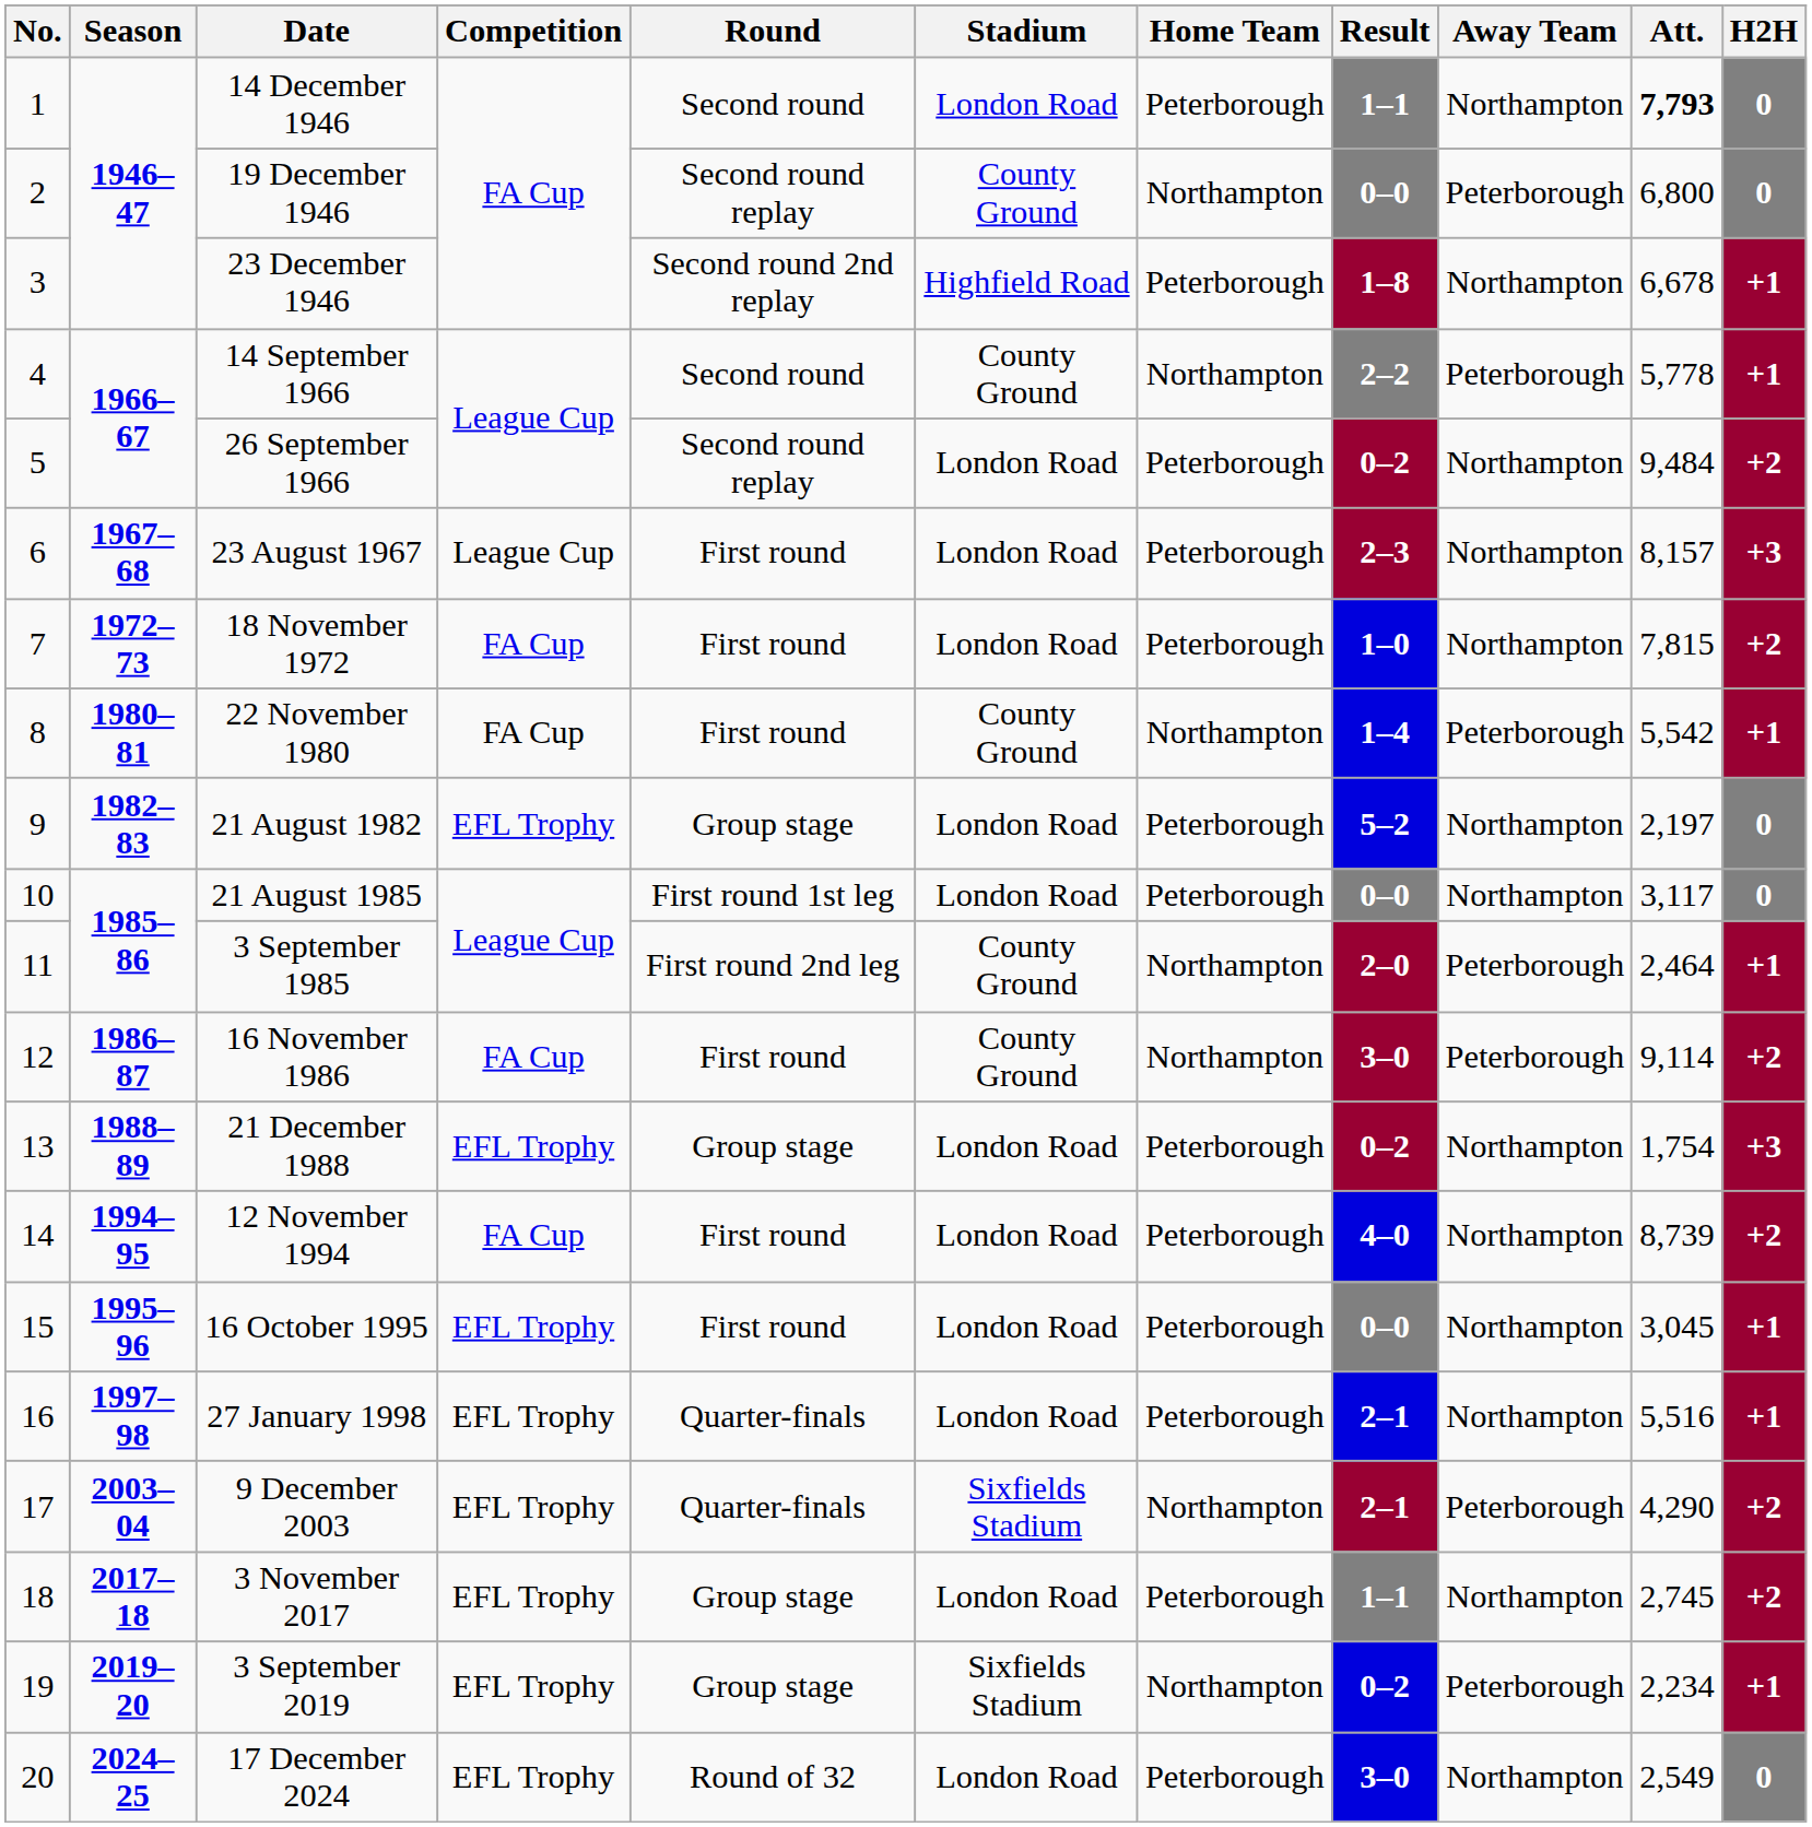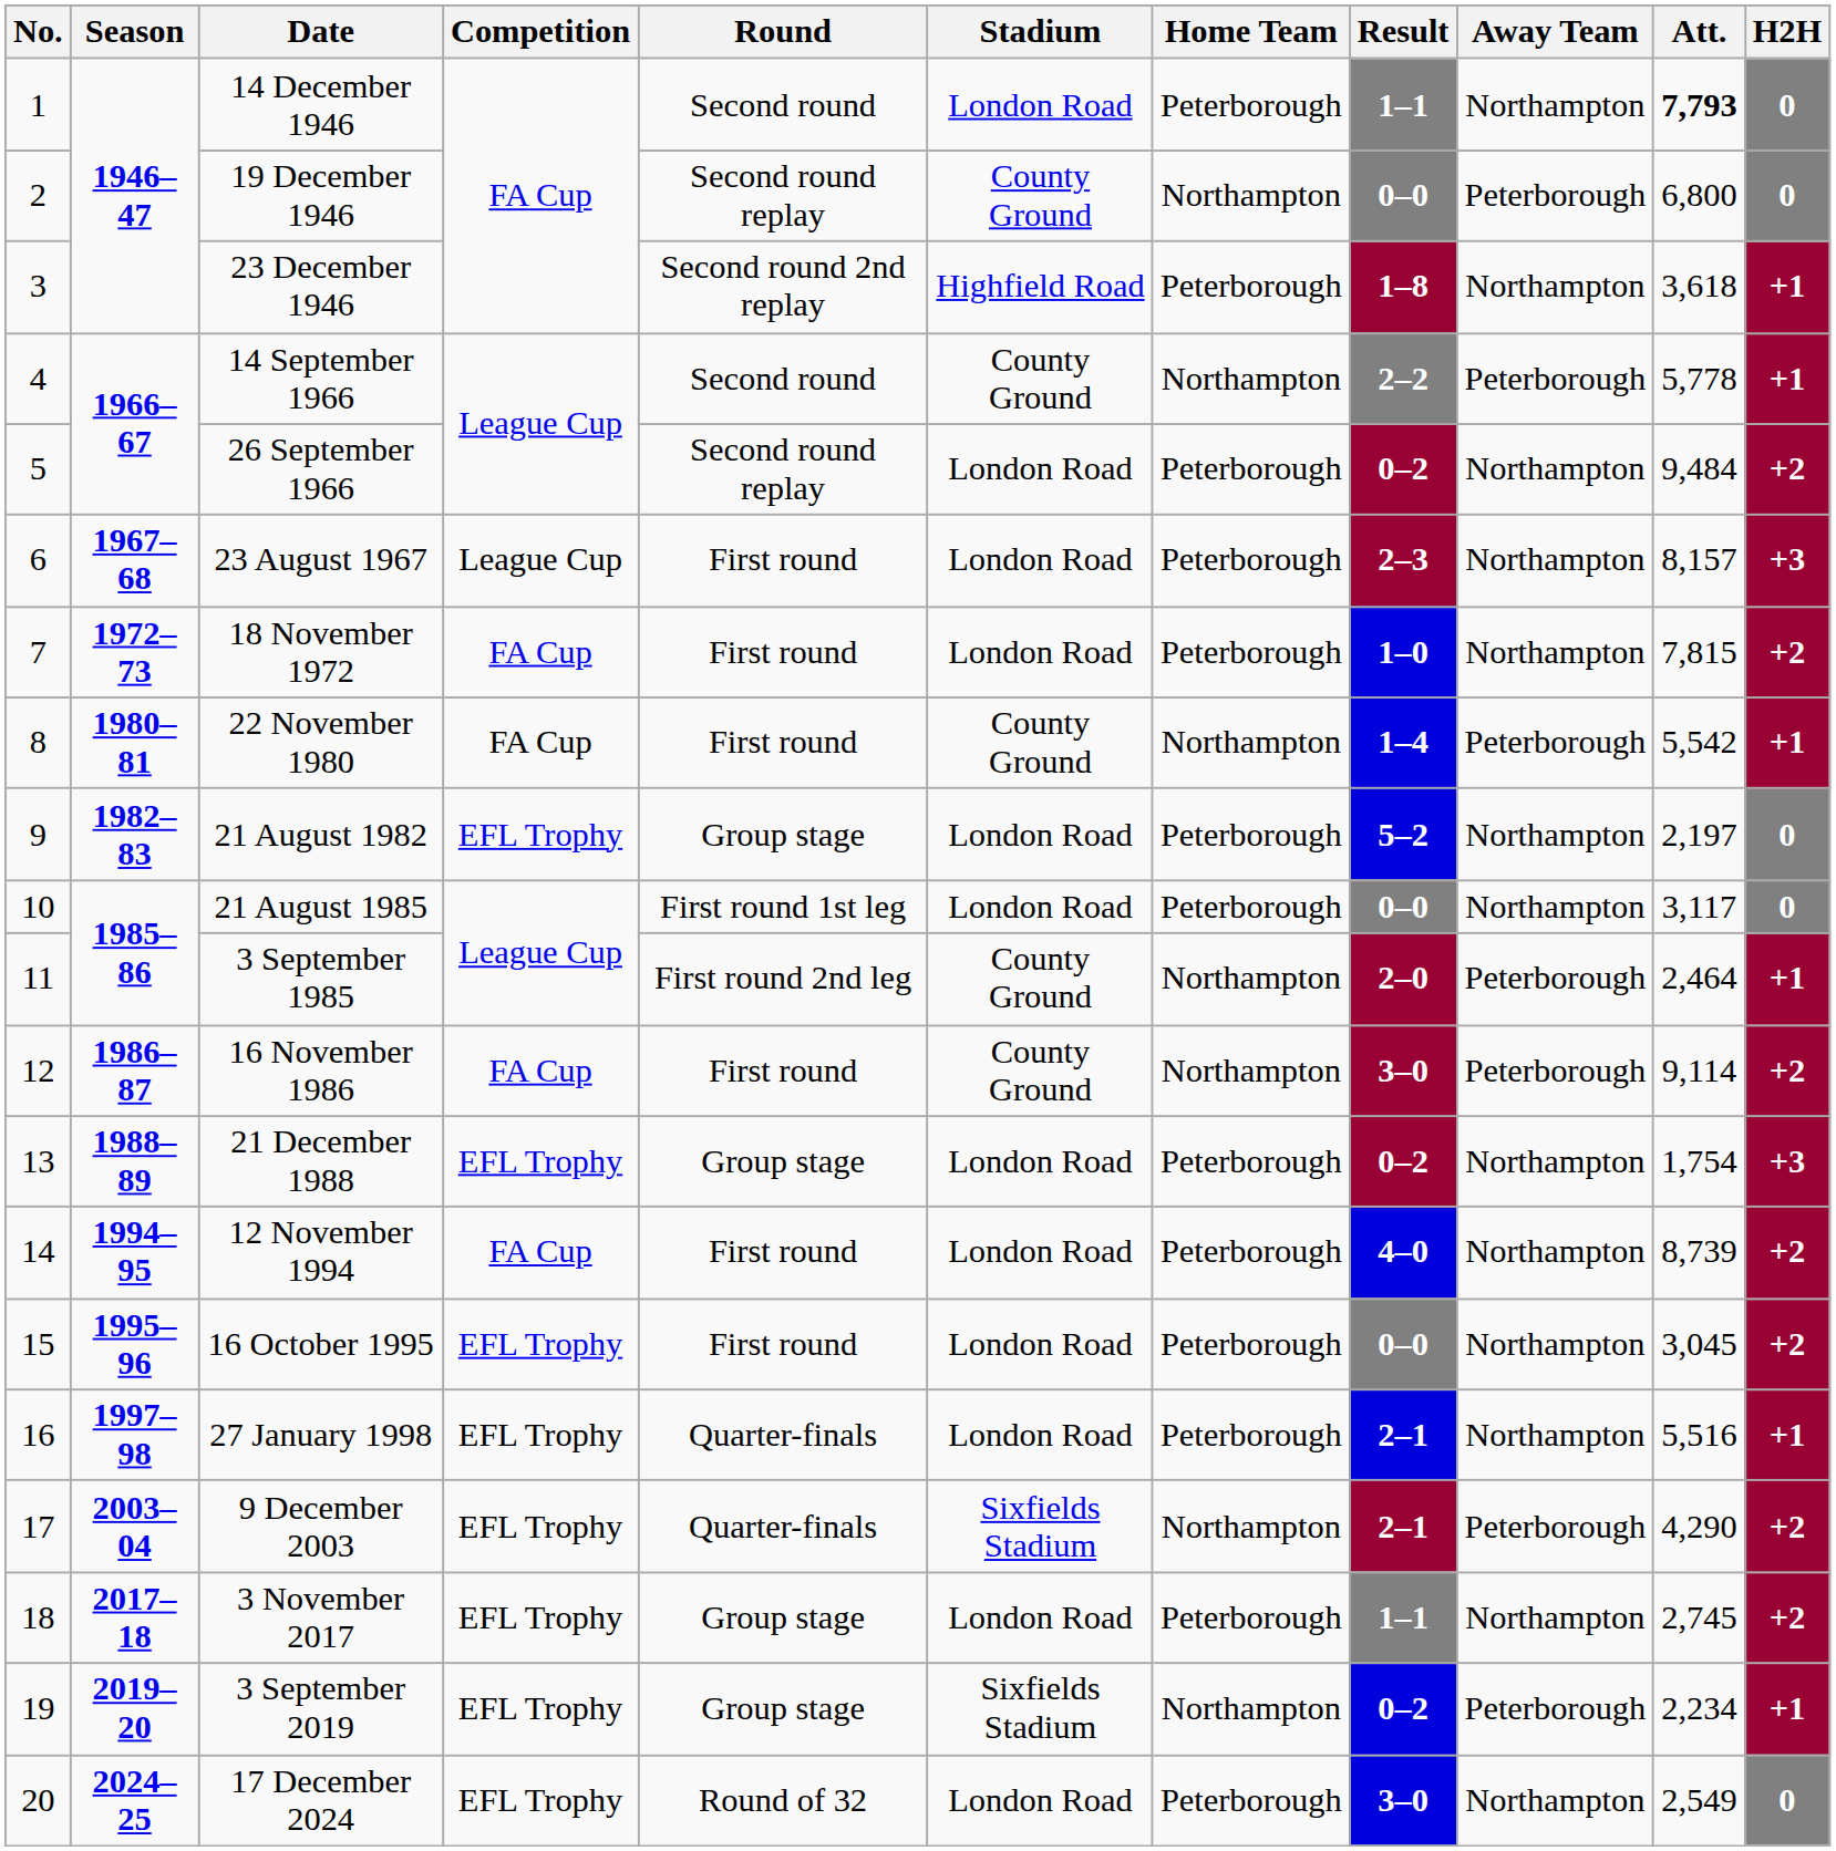23 December 1946 | Att.: 6,678 -> 3,618
16 October 1995 | H2H: +1 -> +2
